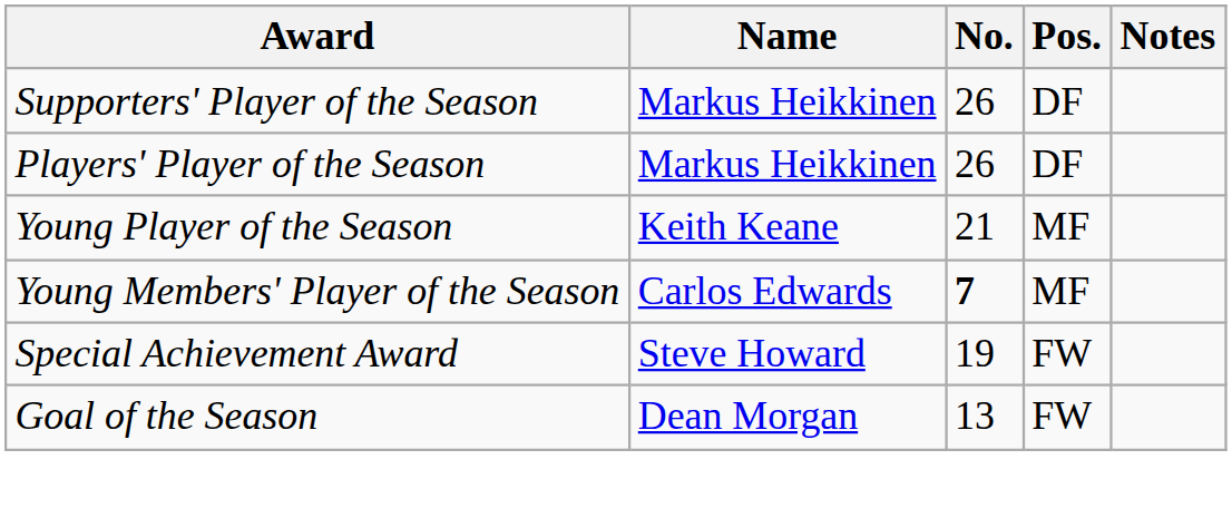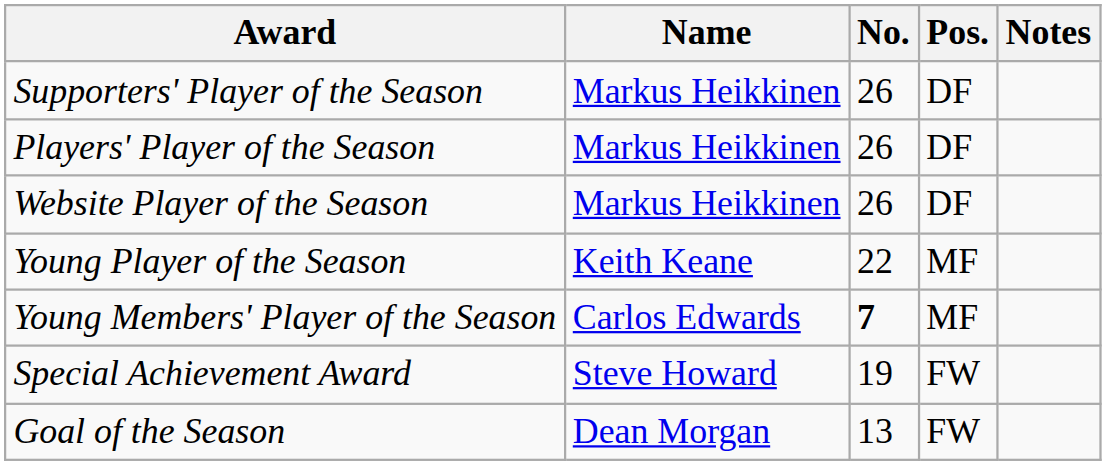+ row: Website Player of the Season | Markus Heikkinen | 26 | DF
Young Player of the Season | No.: 21 -> 22
